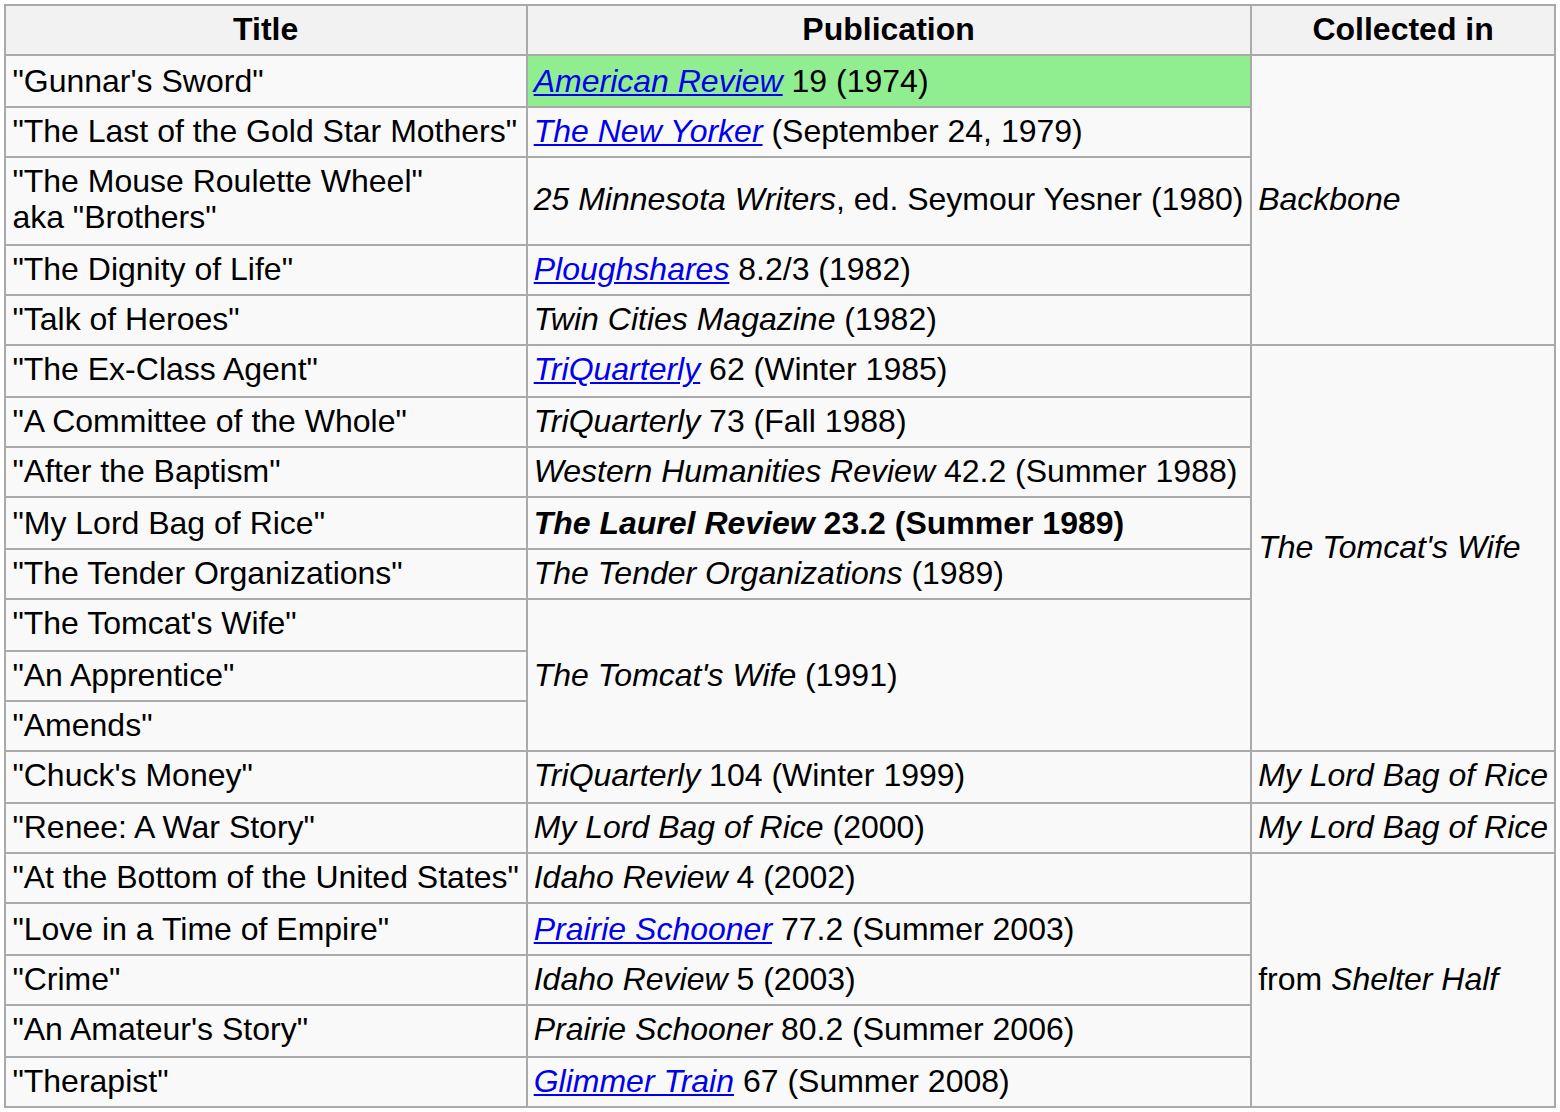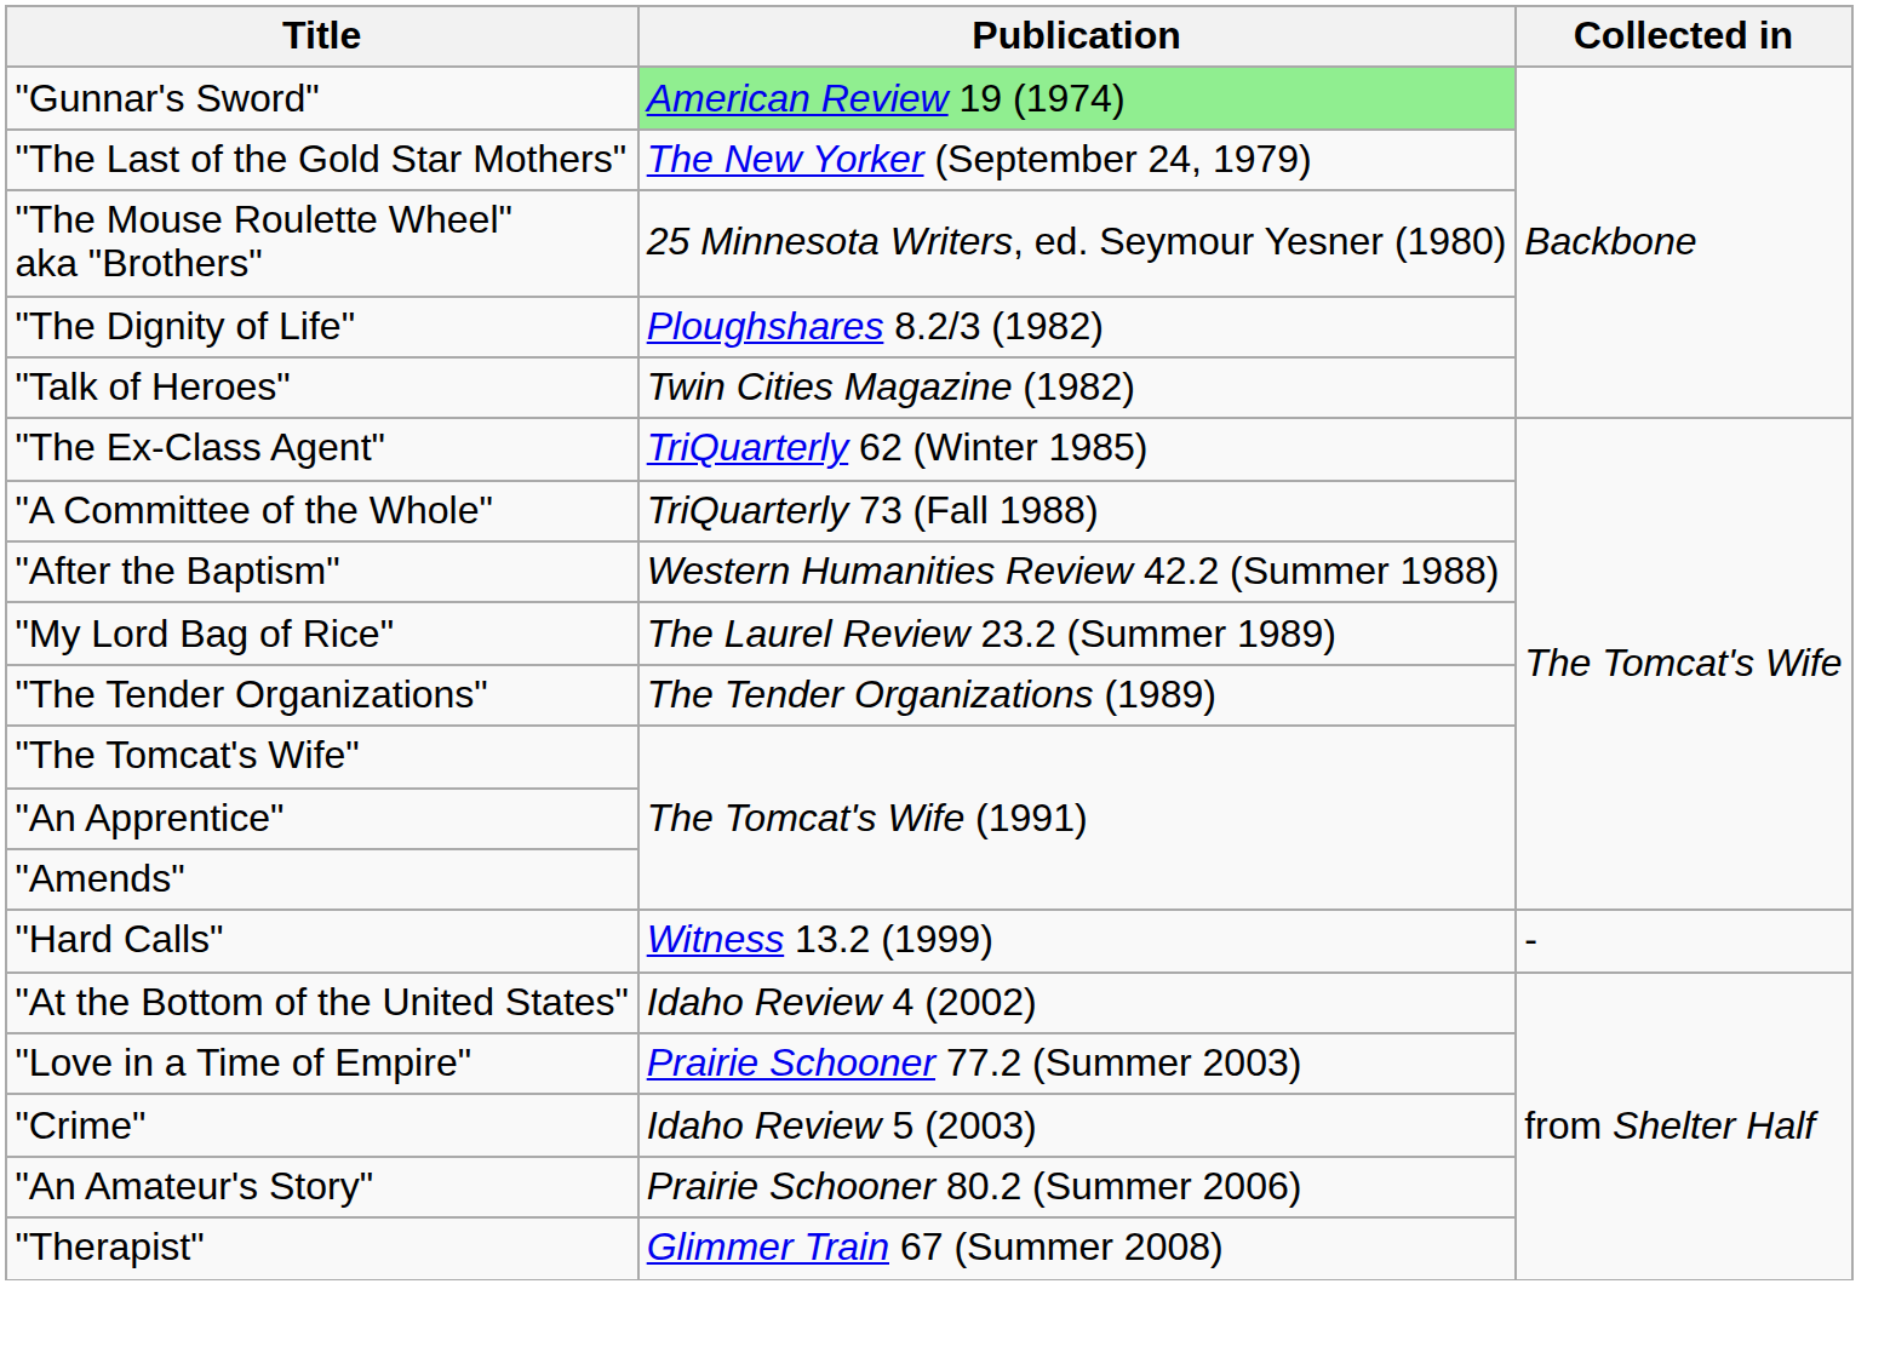"My Lord Bag of Rice" | Publication: bold -> normal
- row: "Chuck's Money" | TriQuarterly 104 (Winter 1999) | My Lord Bag of Rice
+ row: "Hard Calls" | Witness 13.2 (1999) | -
- row: "Renee: A War Story" | My Lord Bag of Rice (2000) | My Lord Bag of Rice
